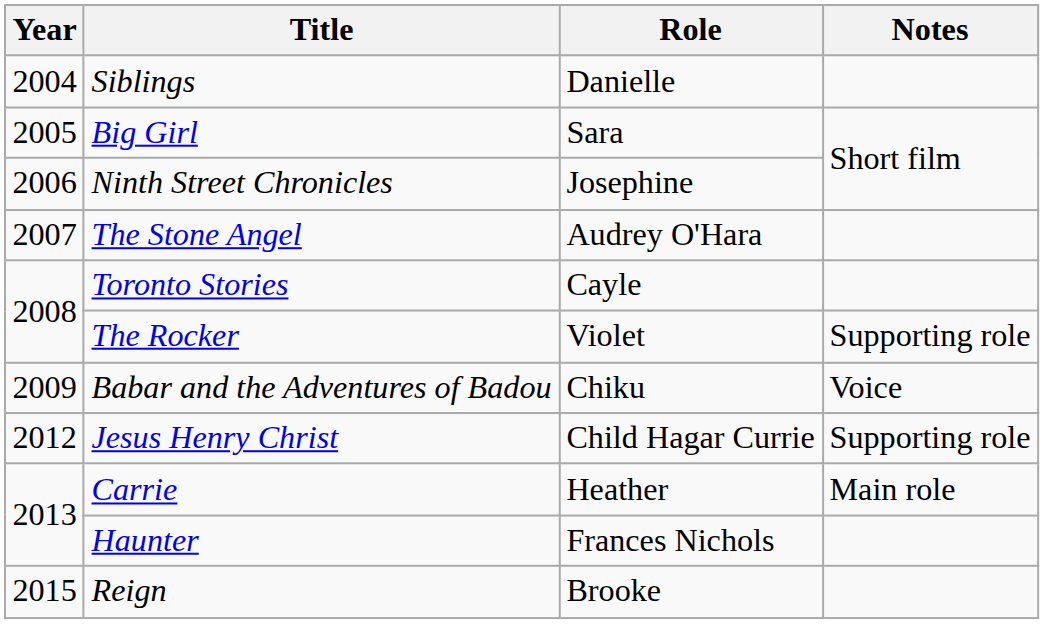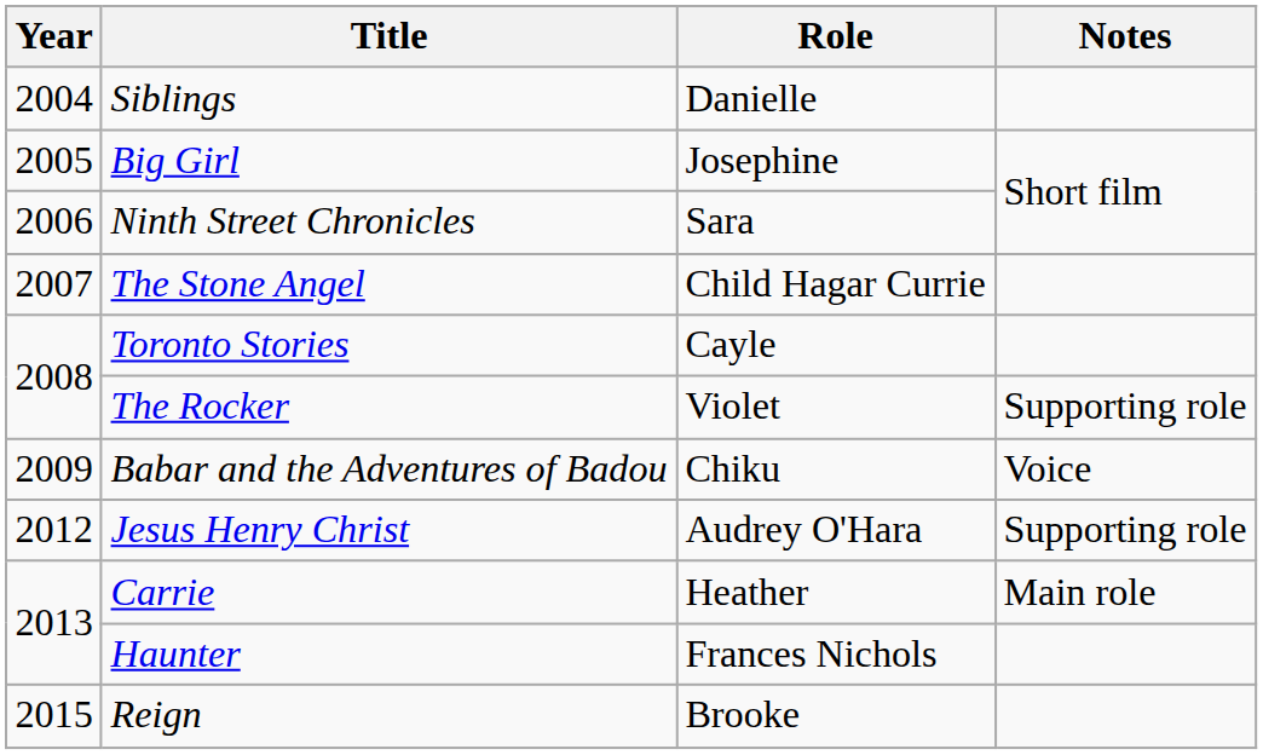Big Girl | Role: Sara -> Josephine
Ninth Street Chronicles | Role: Josephine -> Sara
The Stone Angel | Role: Audrey O'Hara -> Child Hagar Currie
Jesus Henry Christ | Role: Child Hagar Currie -> Audrey O'Hara
